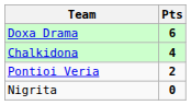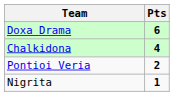Nigrita | Pts: 0 -> 1
